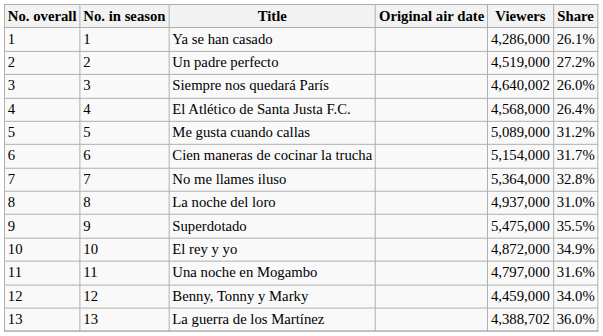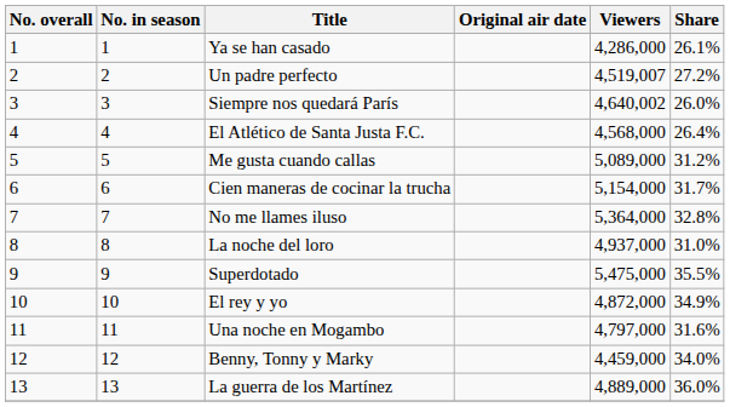Un padre perfecto | Viewers: 4,519,000 -> 4,519,007
La guerra de los Martínez | Viewers: 4,388,702 -> 4,889,000
